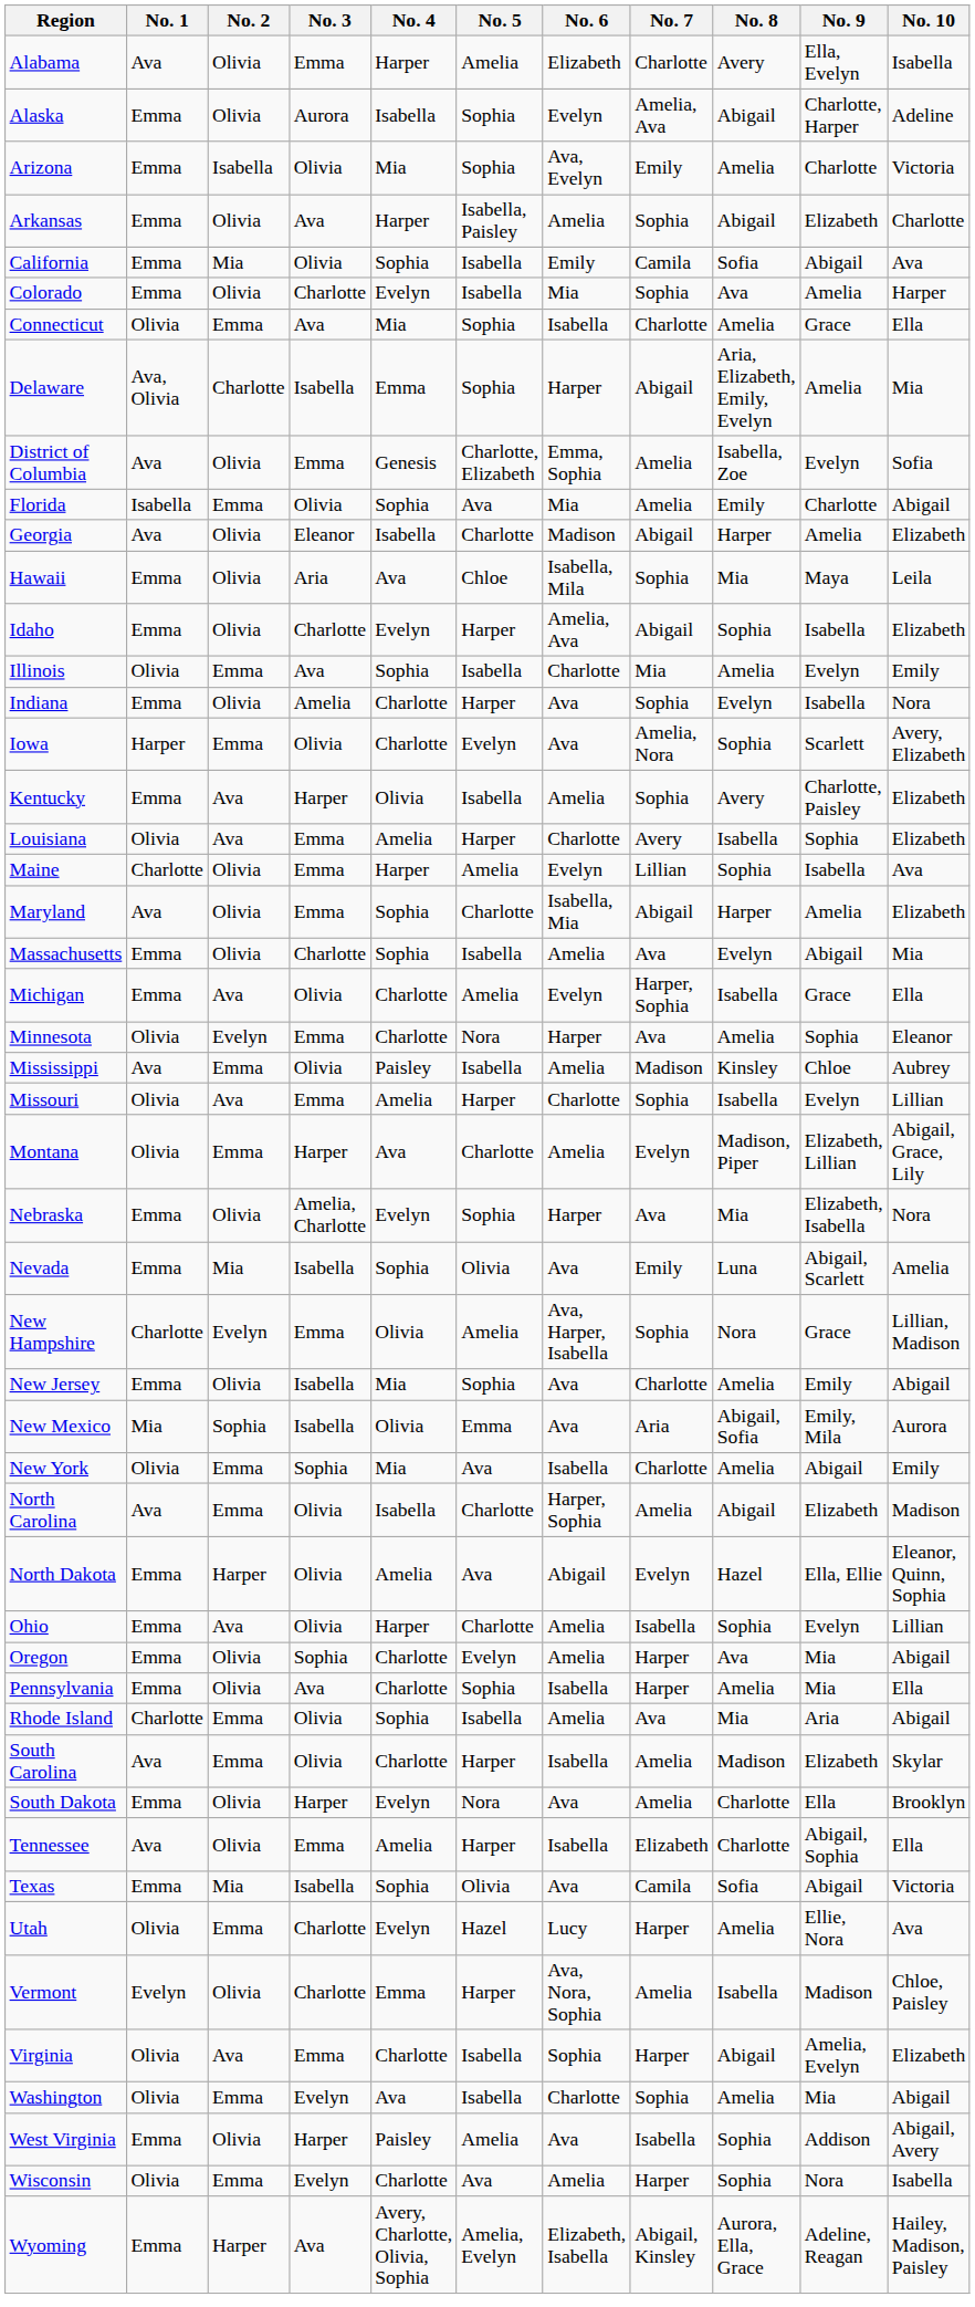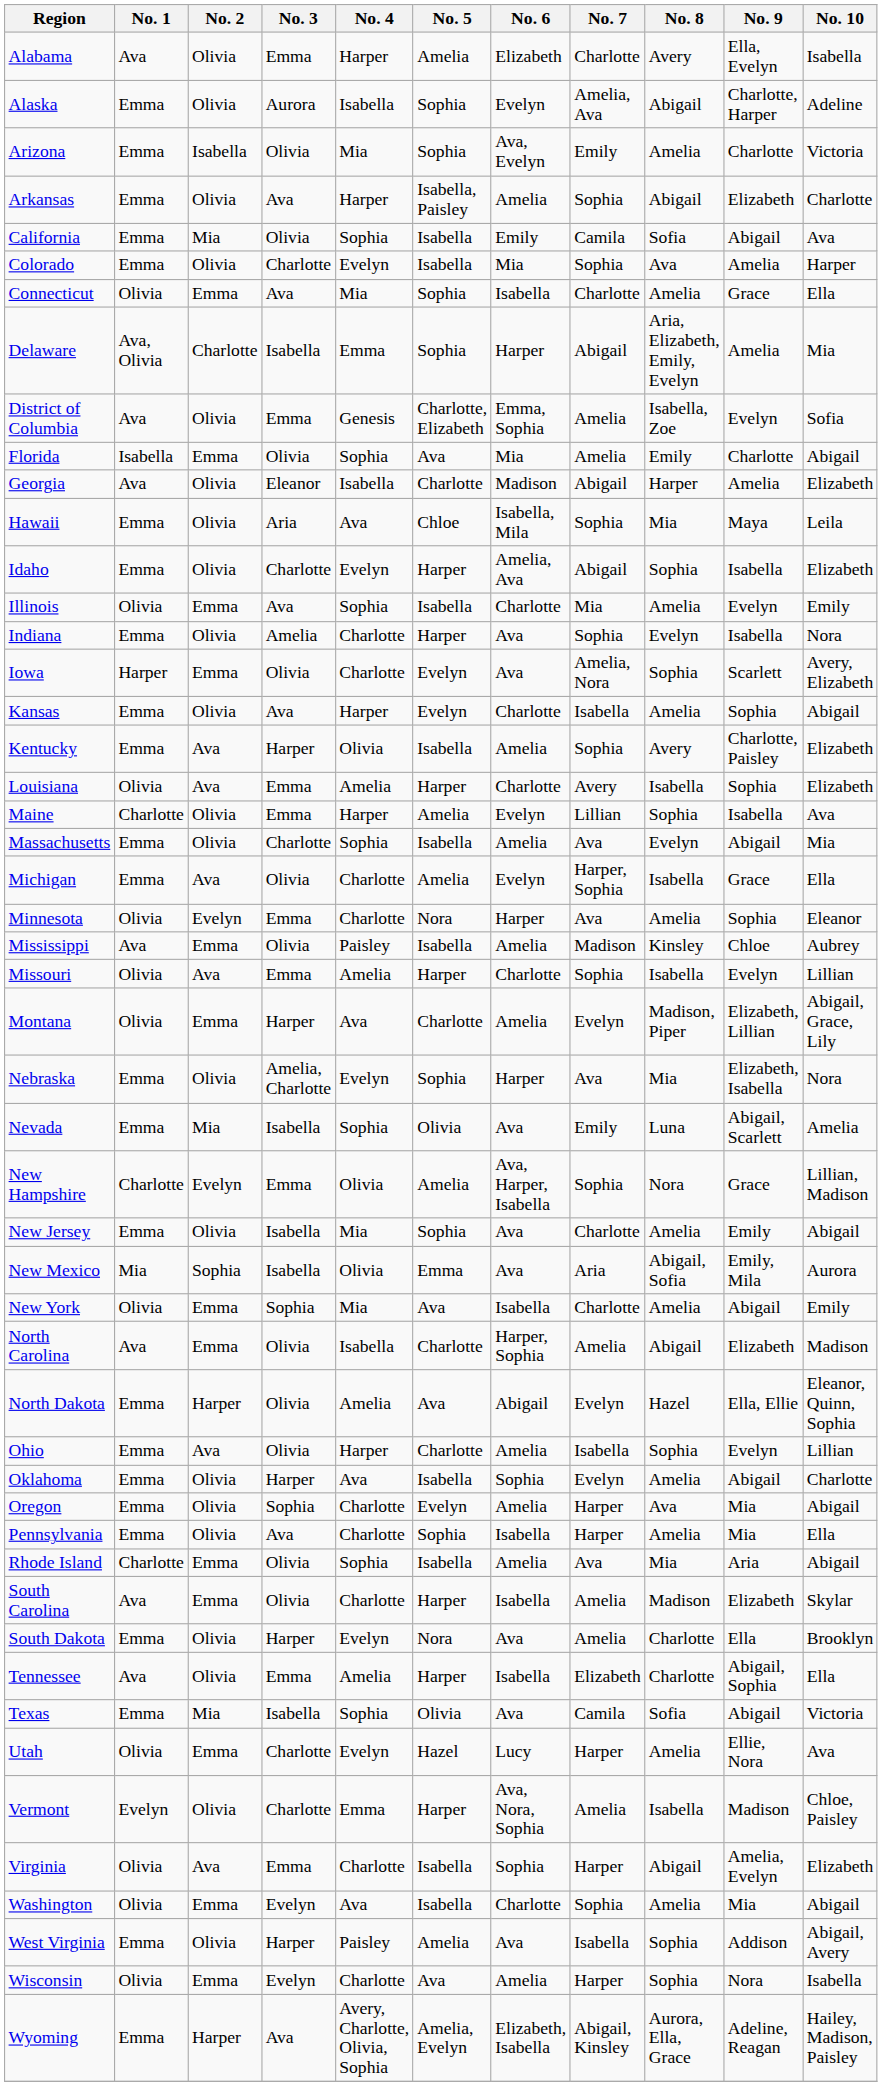+ row: Kansas | Emma | Olivia | Ava | Harper | Evelyn | Charlotte | Isabella | Amelia | Sophia | Abigail
- row: Maryland | Ava | Olivia | Emma | Sophia | Charlotte | Isabella, Mia | Abigail | Harper | Amelia | Elizabeth
+ row: Oklahoma | Emma | Olivia | Harper | Ava | Isabella | Sophia | Evelyn | Amelia | Abigail | Charlotte
